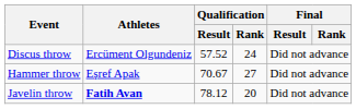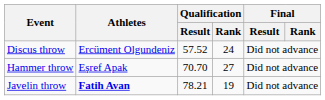Hammer throw | Qualification / Result: 70.67 -> 70.70
Javelin throw | Qualification / Result: 78.12 -> 78.21
Javelin throw | Qualification / Rank: 20 -> 19
